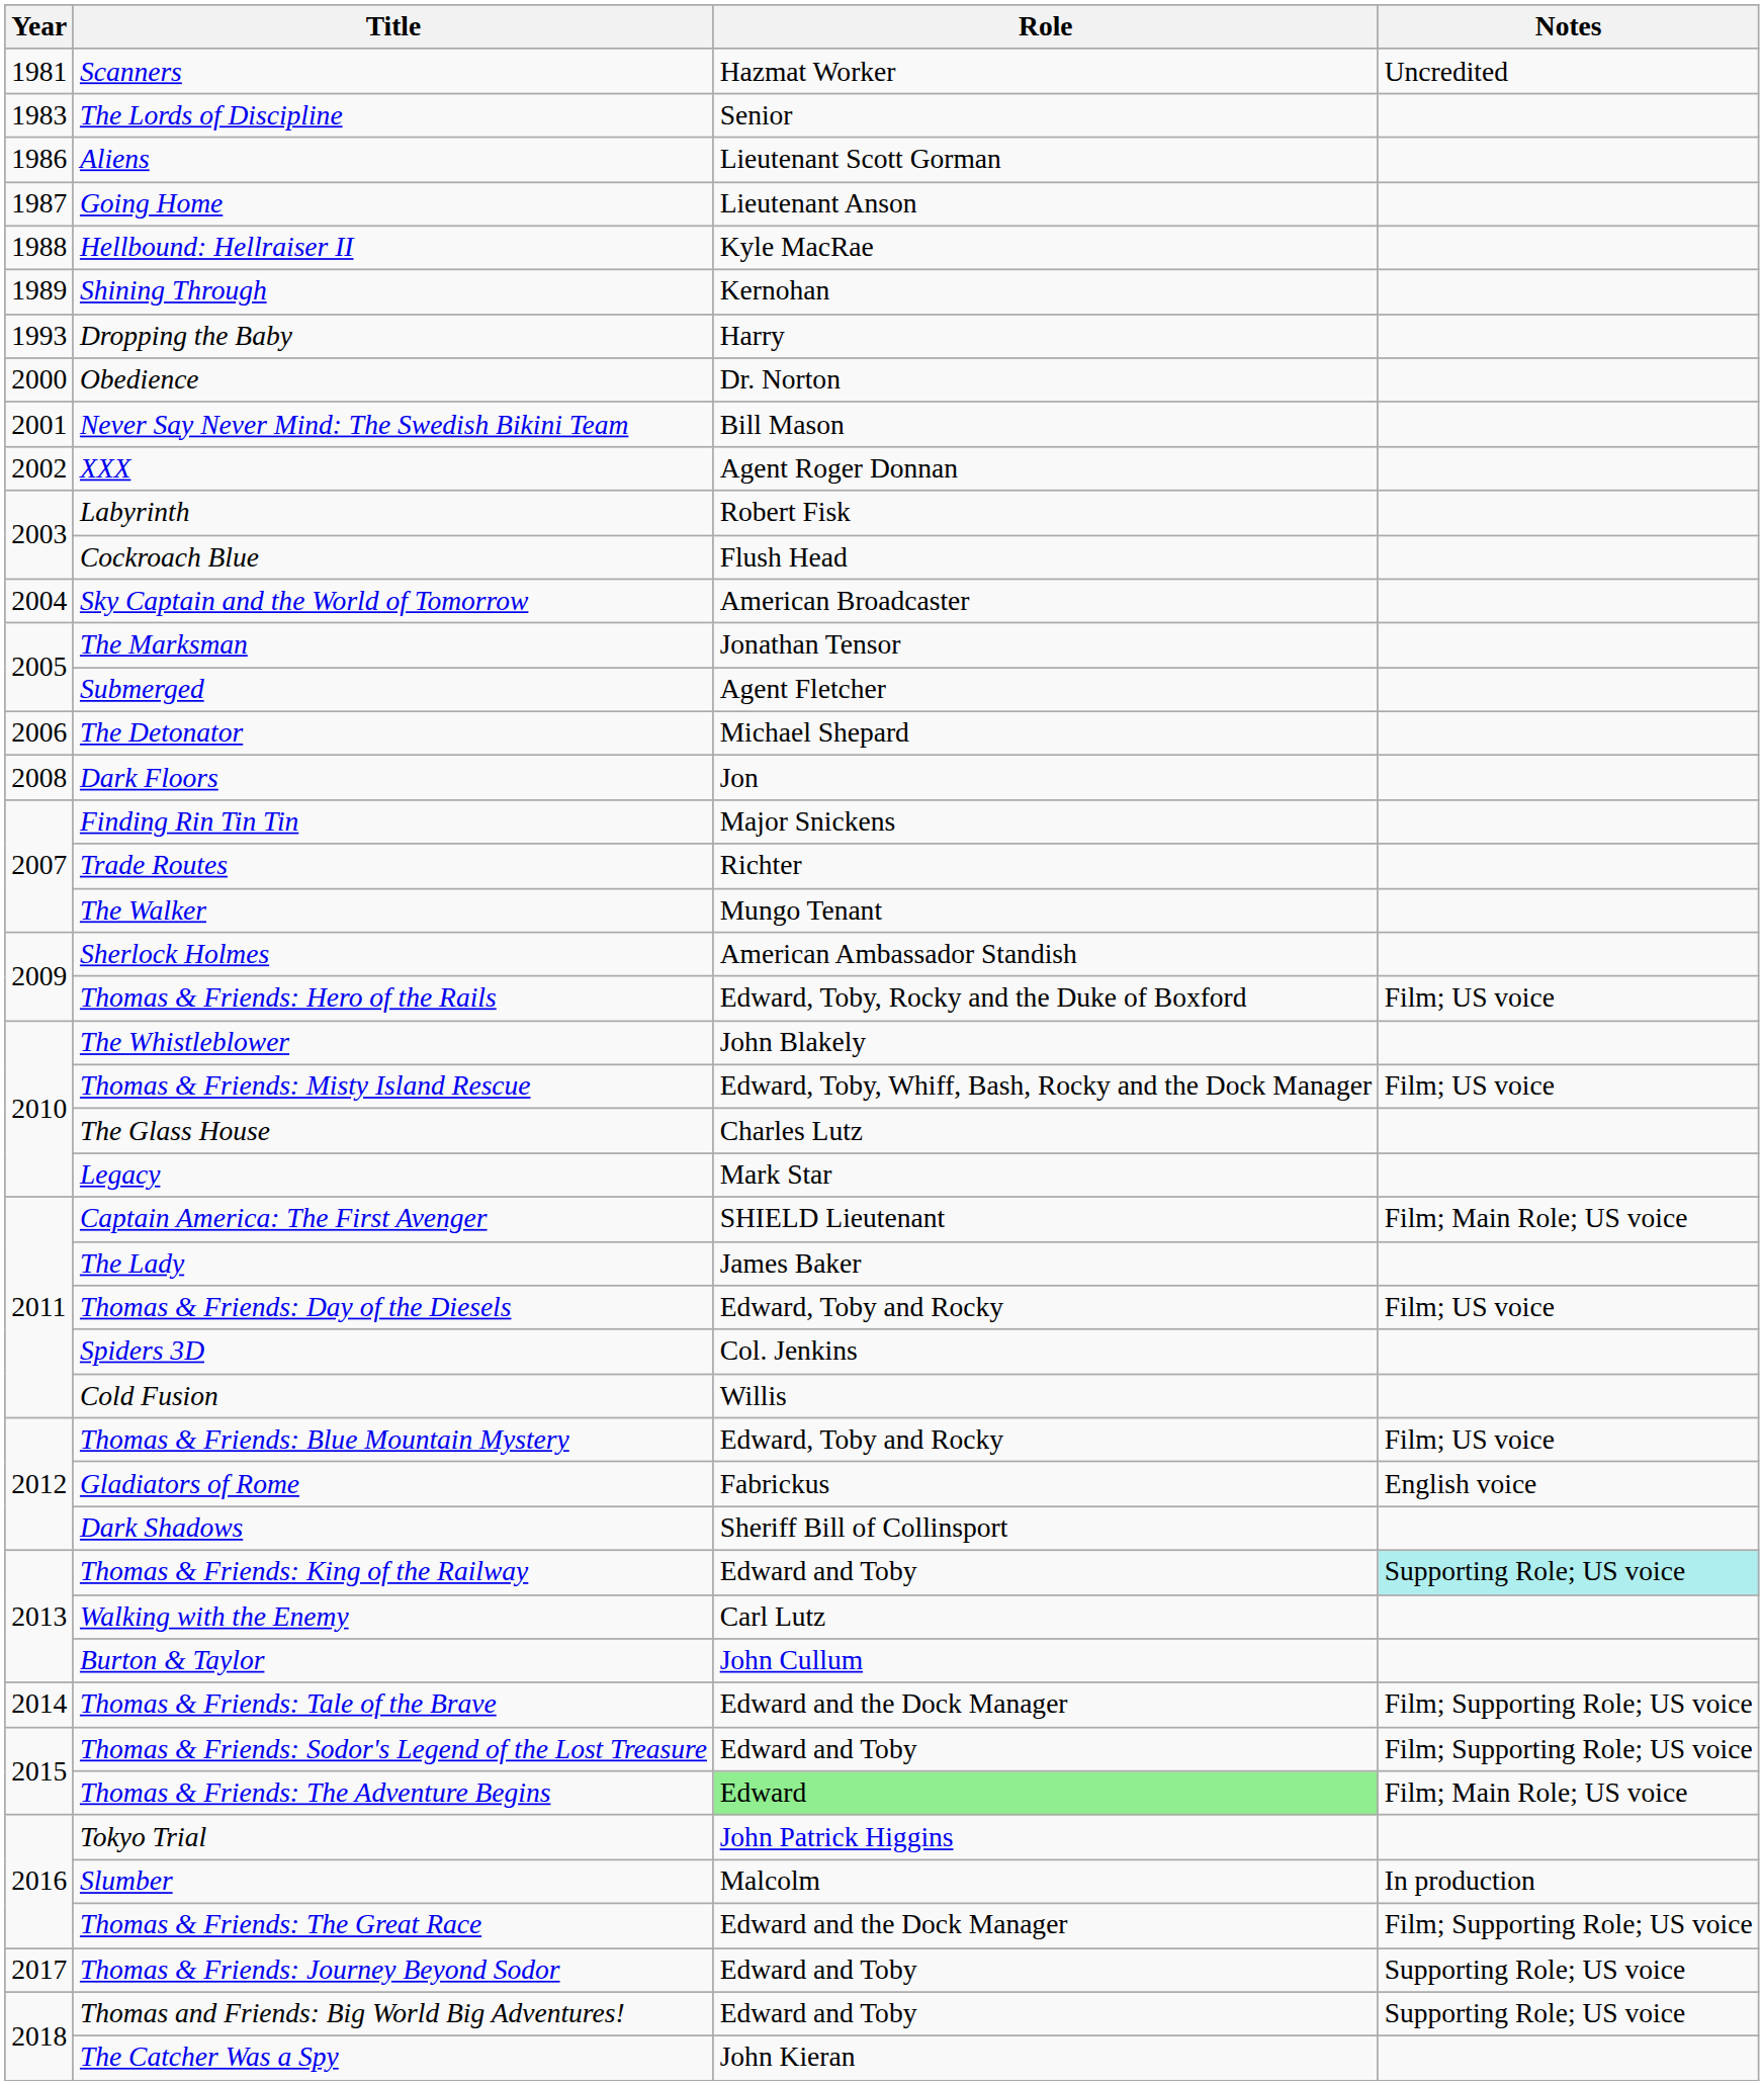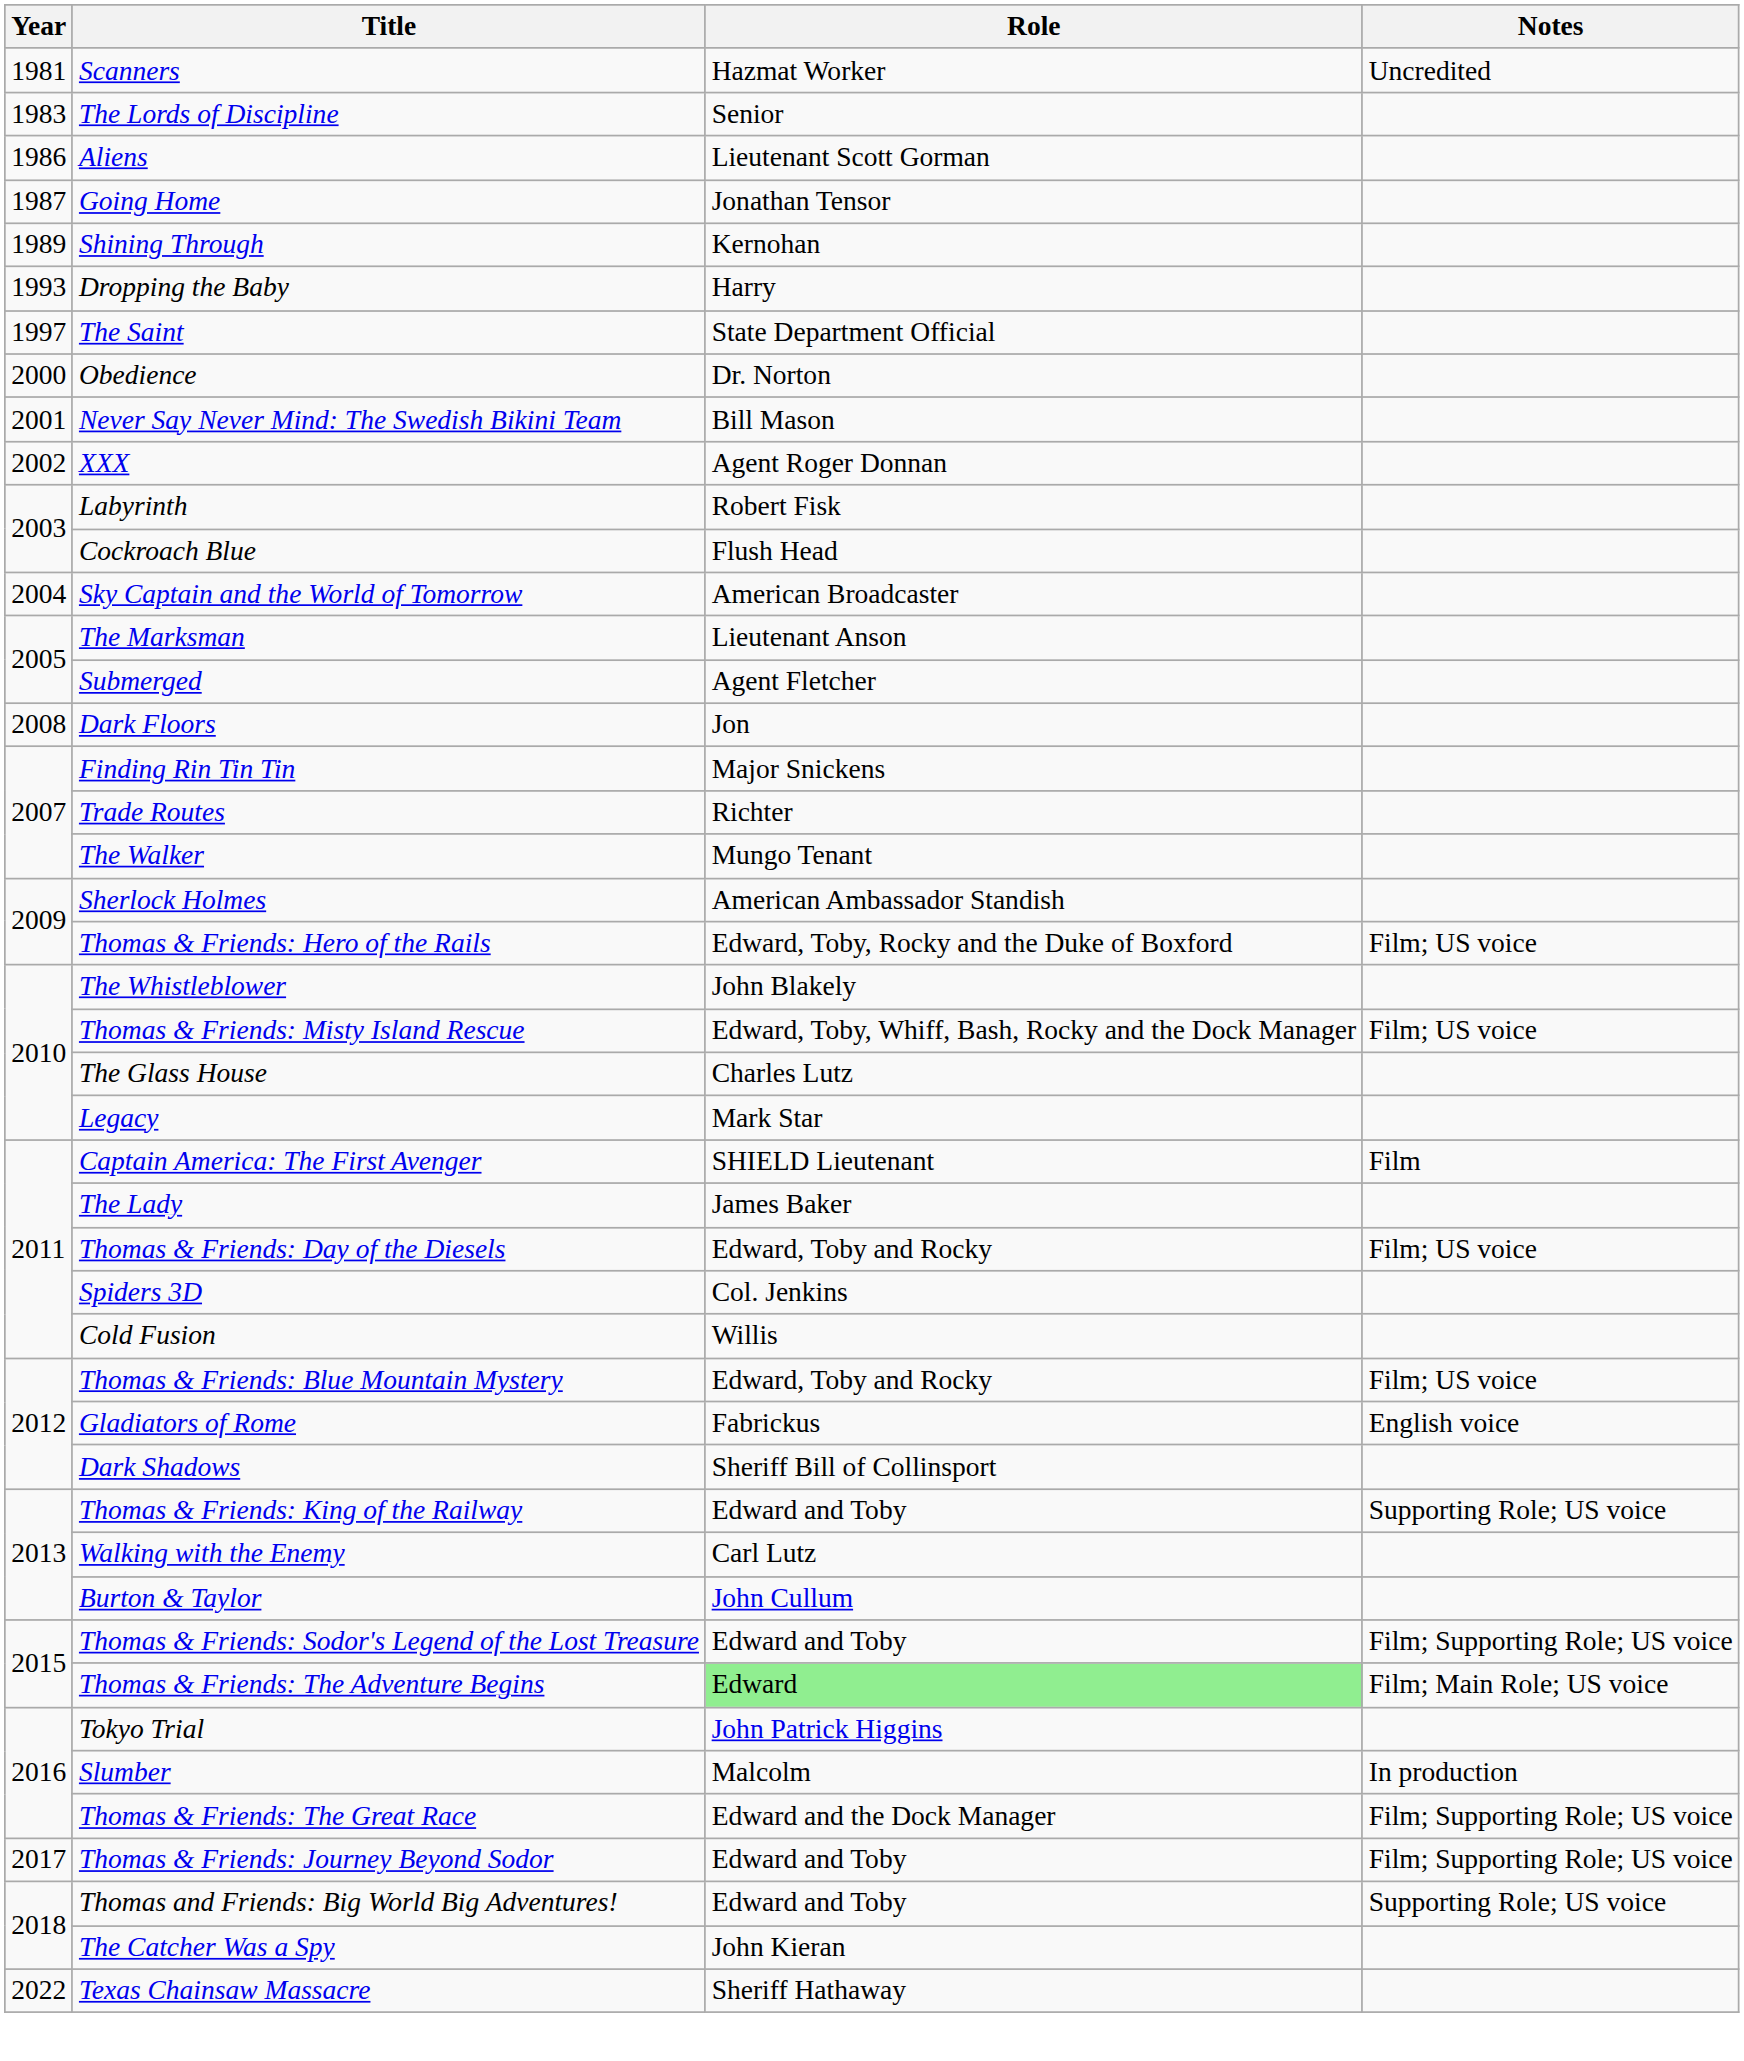Going Home | Role: Lieutenant Anson -> Jonathan Tensor
- row: 1988 | Hellbound: Hellraiser II | Kyle MacRae
+ row: 1997 | The Saint | State Department Official
The Marksman | Role: Jonathan Tensor -> Lieutenant Anson
- row: 2006 | The Detonator | Michael Shepard
Captain America: The First Avenger | Notes: Film; Main Role; US voice -> Film
Thomas & Friends: King of the Railway | Notes: paleturquoise background -> no background
- row: 2014 | Thomas & Friends: Tale of the Brave | Edward and the Dock Manager | Film; Supporting Role; US voice
Thomas & Friends: Journey Beyond Sodor | Notes: Supporting Role; US voice -> Film; Supporting Role; US voice
+ row: 2022 | Texas Chainsaw Massacre | Sheriff Hathaway
